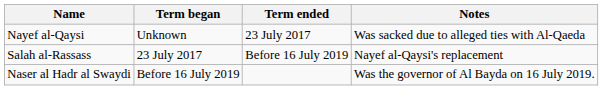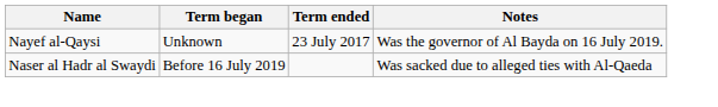Nayef al-Qaysi | Notes: Was sacked due to alleged ties with Al-Qaeda -> Was the governor of Al Bayda on 16 July 2019.
- row: Salah al-Rassass | 23 July 2017 | Before 16 July 2019 | Nayef al-Qaysi's replacement
Naser al Hadr al Swaydi | Notes: Was the governor of Al Bayda on 16 July 2019. -> Was sacked due to alleged ties with Al-Qaeda
